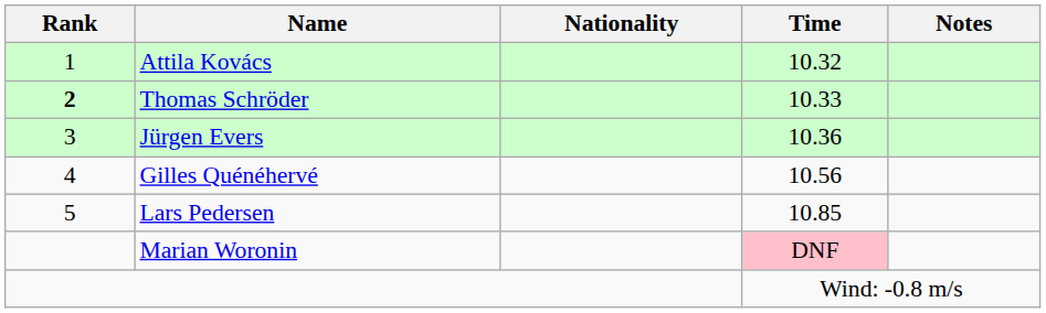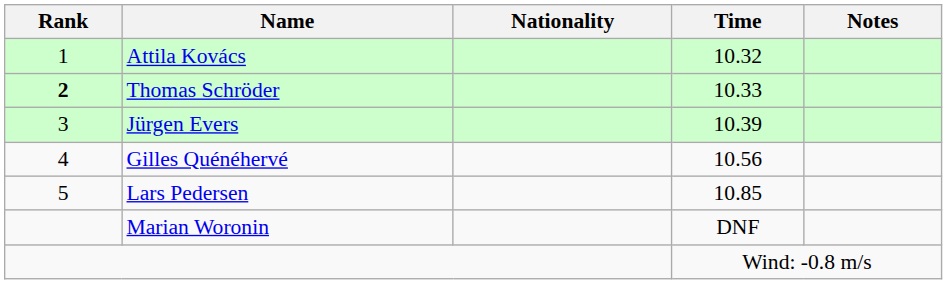Jürgen Evers | Time: 10.36 -> 10.39
Marian Woronin | Time: pink background -> no background
